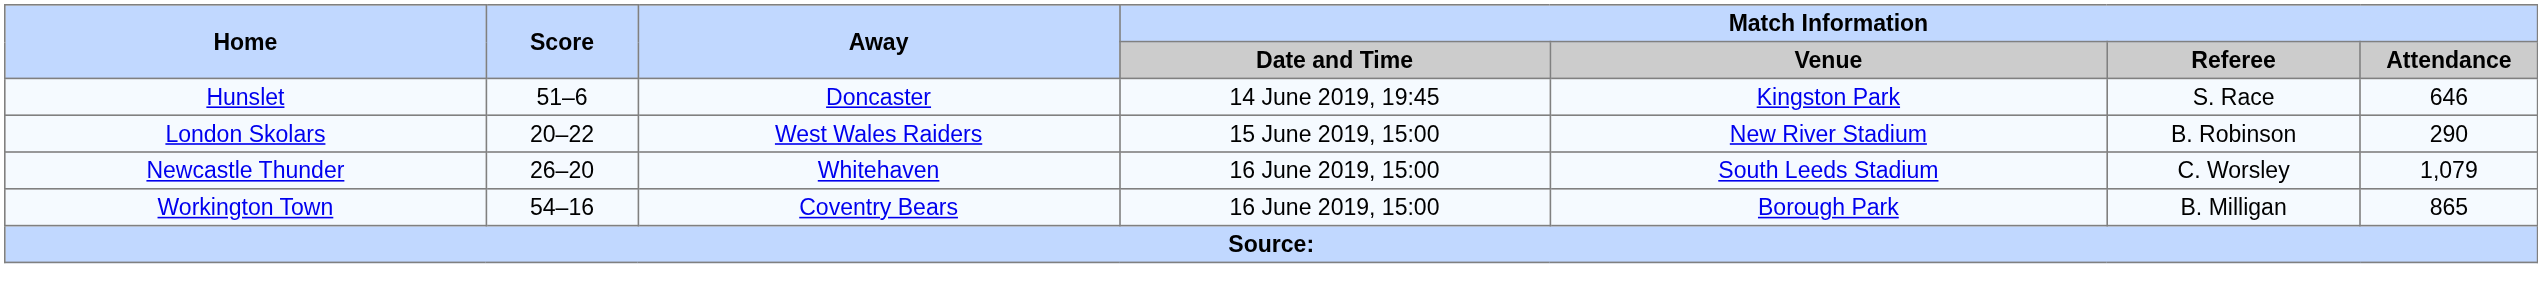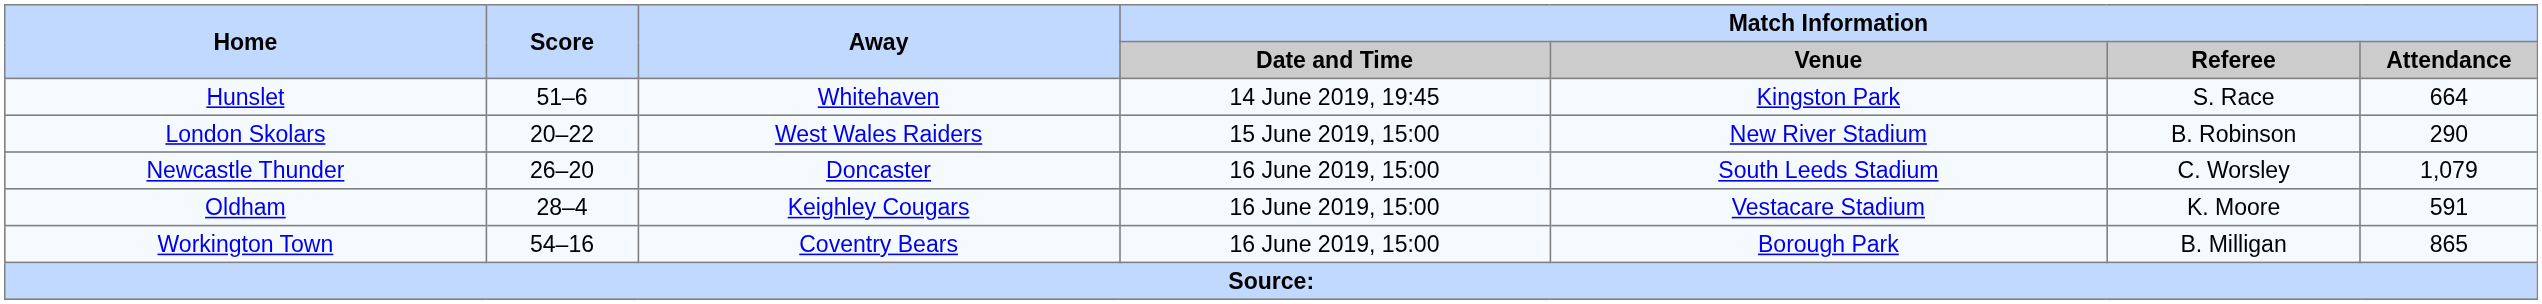Hunslet | Away: Doncaster -> Whitehaven
Hunslet | Match Information / Attendance: 646 -> 664
Newcastle Thunder | Away: Whitehaven -> Doncaster
+ row: Oldham | 28–4 | Keighley Cougars | 16 June 2019, 15:00 | Vestacare Stadium | K. Moore | 591
